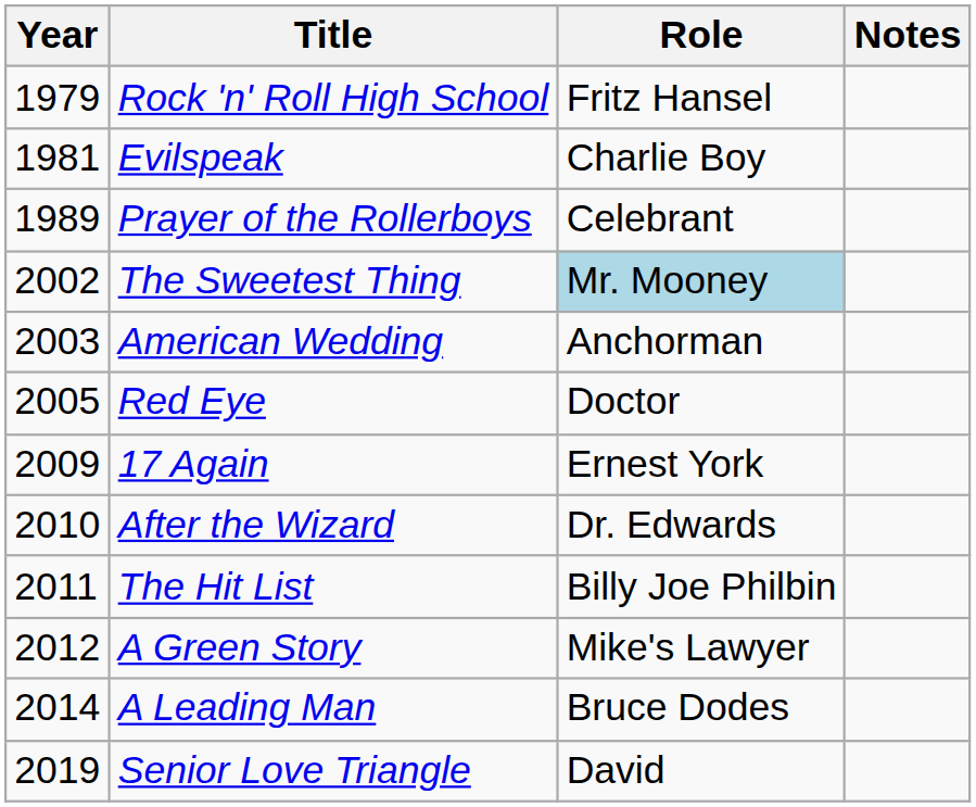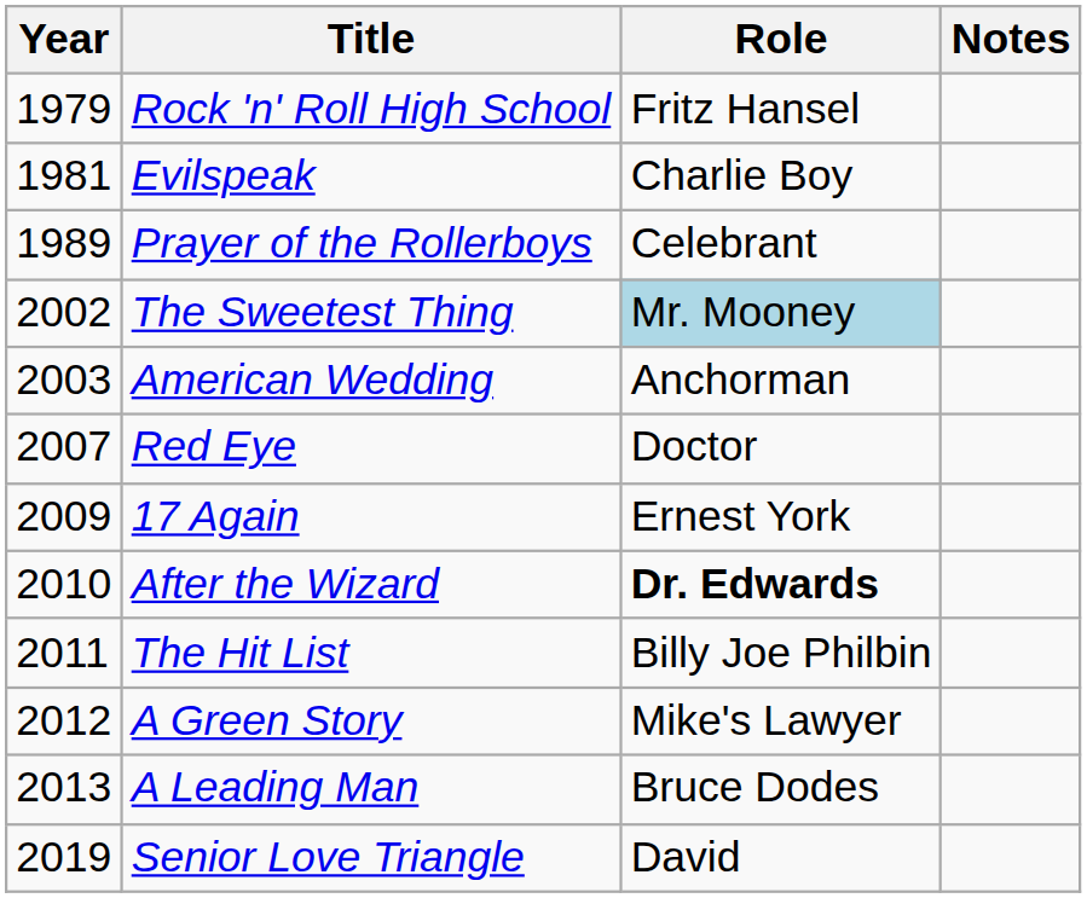Red Eye | Year: 2005 -> 2007
After the Wizard | Role: normal -> bold
A Leading Man | Year: 2014 -> 2013
